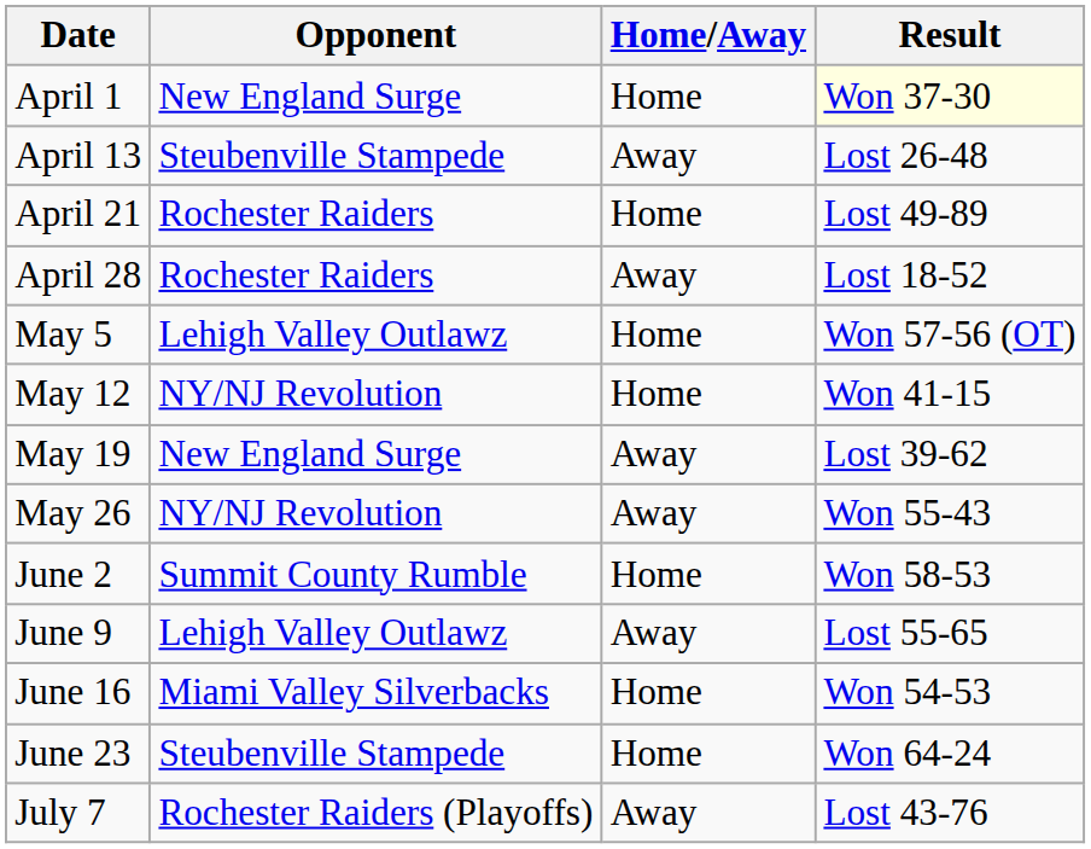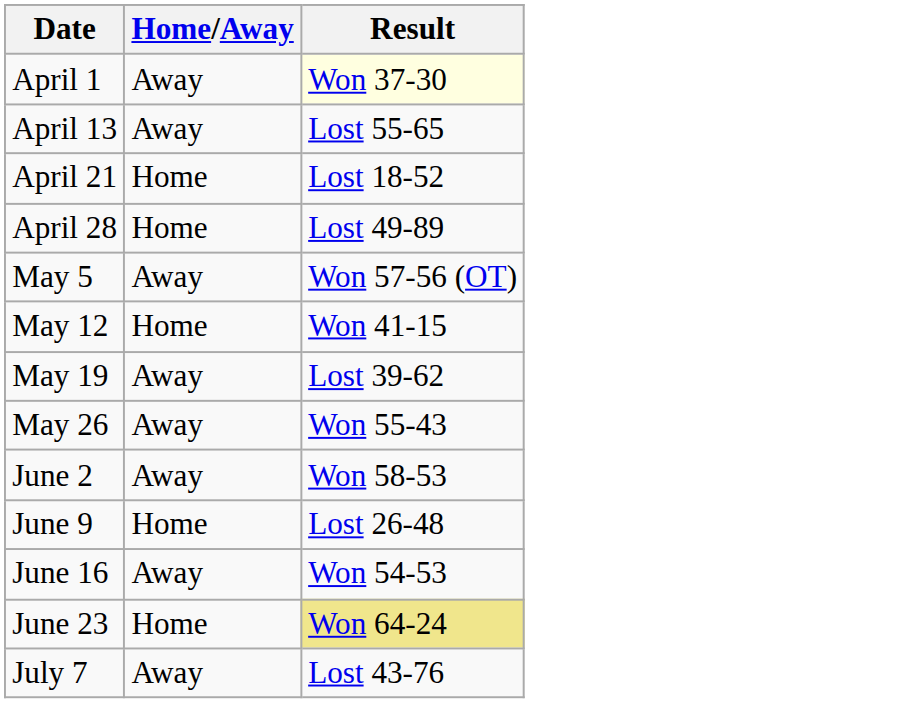- column: Opponent | New England Surge | Steubenville Stampede | Rochester Raiders | Rochester Raiders | Lehigh Valley Outlawz | NY/NJ Revolution | New England Surge | NY/NJ Revolution | Summit County Rumble | Lehigh Valley Outlawz | Miami Valley Silverbacks | Steubenville Stampede | Rochester Raiders (Playoffs)
April 1 | Home/Away: Home -> Away
April 13 | Result: Lost 26-48 -> Lost 55-65
April 21 | Result: Lost 49-89 -> Lost 18-52
April 28 | Home/Away: Away -> Home
April 28 | Result: Lost 18-52 -> Lost 49-89
May 5 | Home/Away: Home -> Away
June 2 | Home/Away: Home -> Away
June 9 | Home/Away: Away -> Home
June 9 | Result: Lost 55-65 -> Lost 26-48
June 16 | Home/Away: Home -> Away
June 23 | Result: no background -> khaki background
